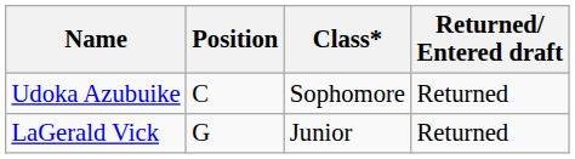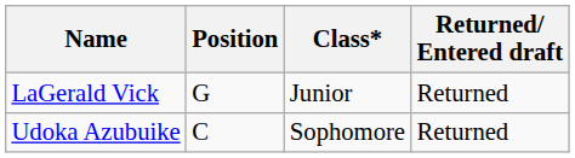rows swapped: LaGerald Vick <-> Udoka Azubuike
